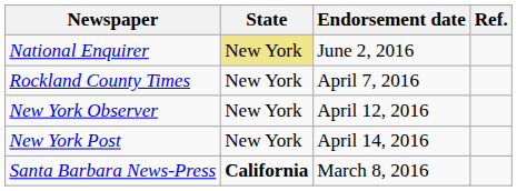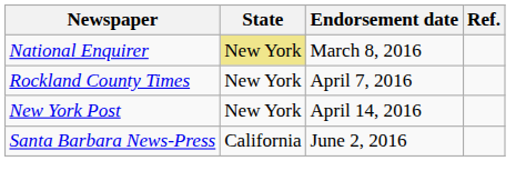National Enquirer | Endorsement date: June 2, 2016 -> March 8, 2016
- row: New York Observer | New York | April 12, 2016
Santa Barbara News-Press | State: bold -> normal
Santa Barbara News-Press | Endorsement date: March 8, 2016 -> June 2, 2016
